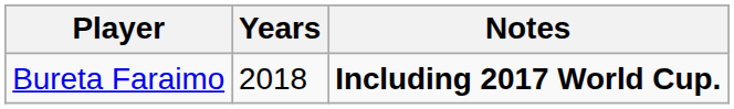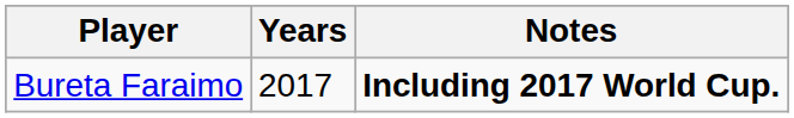Bureta Faraimo | Years: 2018 -> 2017
